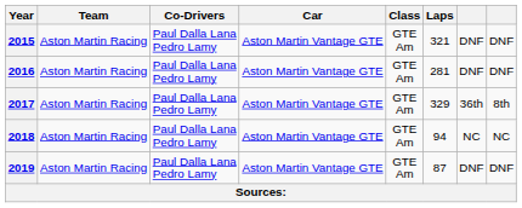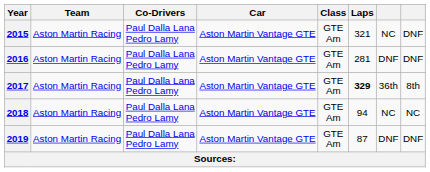2015 | column 7: DNF -> NC
2017 | Laps: normal -> bold
